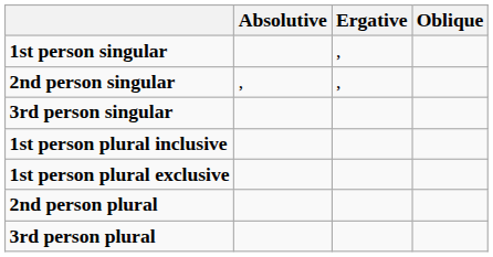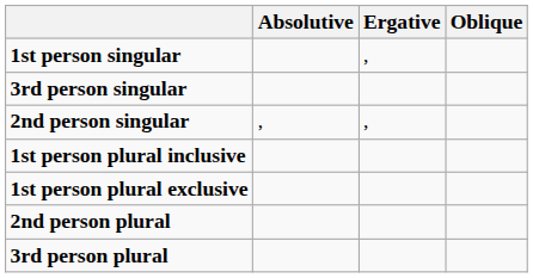rows swapped: 2nd person singular <-> 3rd person singular
